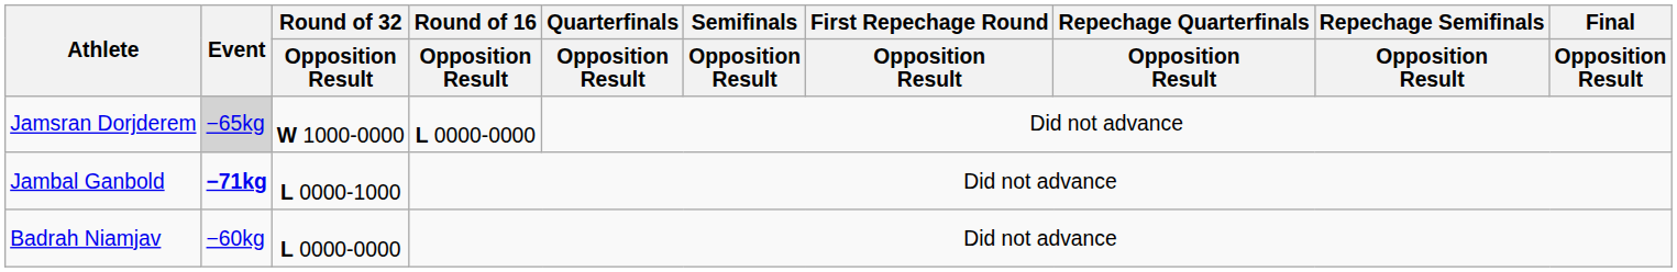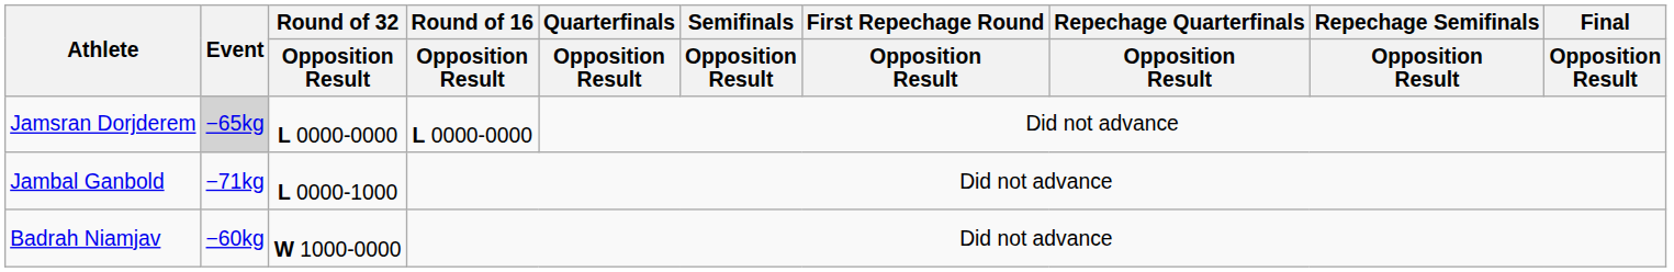Jamsran Dorjderem | Round of 32 / Opposition Result: W 1000-0000 -> L 0000-0000
Jambal Ganbold | Event: bold -> normal
Badrah Niamjav | Round of 32 / Opposition Result: L 0000-0000 -> W 1000-0000
